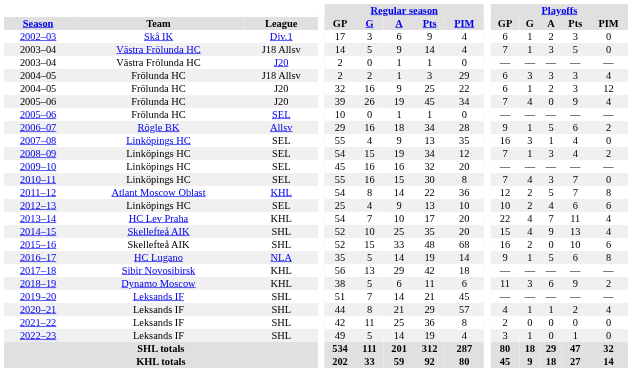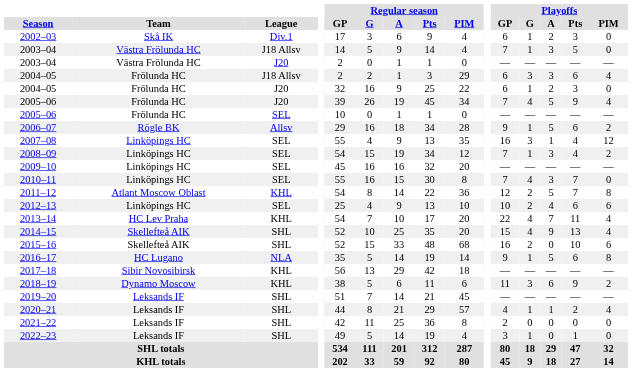2004–05 / J18 Allsv | Playoffs / Pts: 3 -> 6
2004–05 / J20 | Playoffs / PIM: 12 -> 0
2005–06 / J20 | Playoffs / A: 0 -> 5
2007–08 | Playoffs / PIM: 0 -> 12
